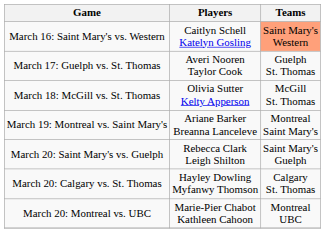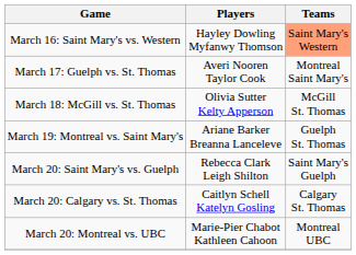March 16: Saint Mary's vs. Western | Players: Caitlyn Schell Katelyn Gosling -> Hayley Dowling Myfanwy Thomson
March 17: Guelph vs. St. Thomas | Teams: Guelph St. Thomas -> Montreal Saint Mary's
March 19: Montreal vs. Saint Mary's | Teams: Montreal Saint Mary's -> Guelph St. Thomas
March 20: Calgary vs. St. Thomas | Players: Hayley Dowling Myfanwy Thomson -> Caitlyn Schell Katelyn Gosling
